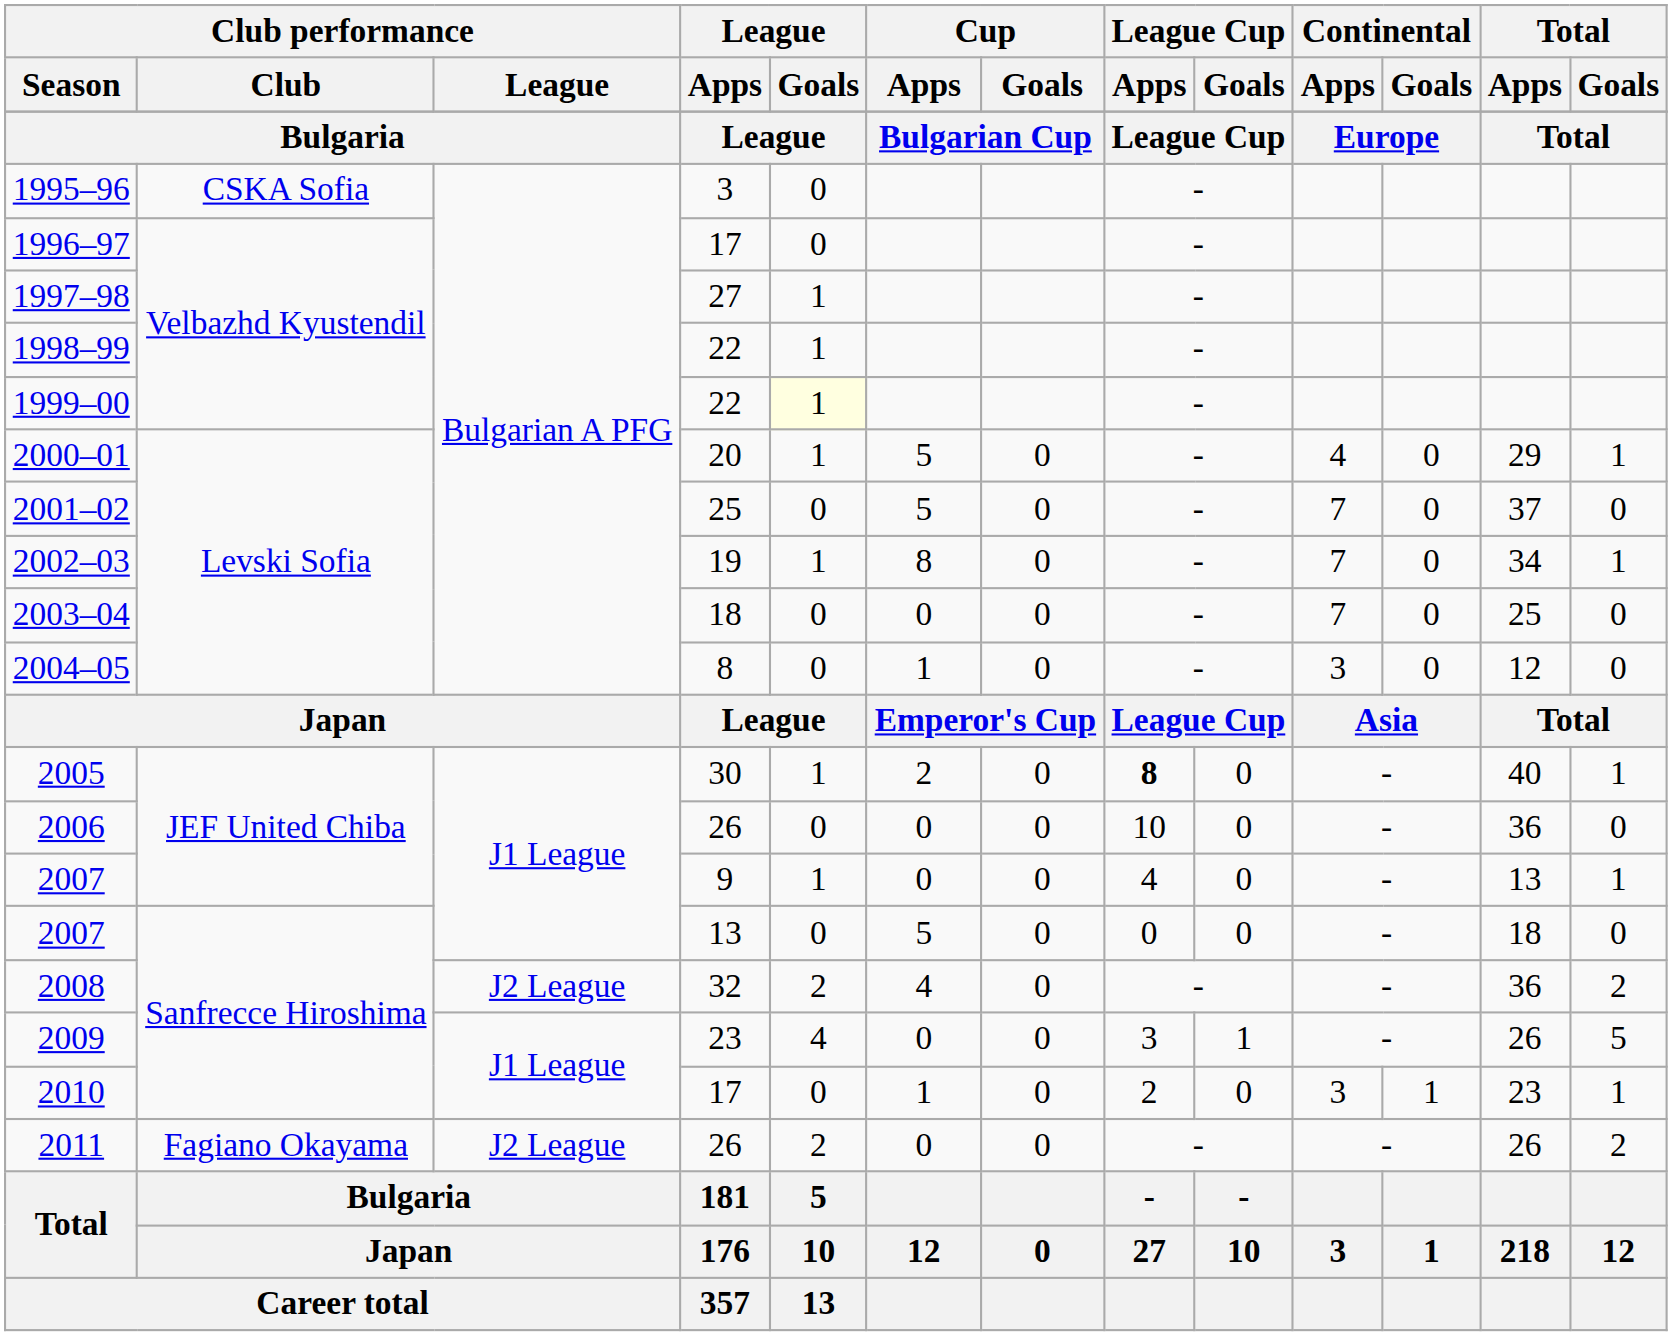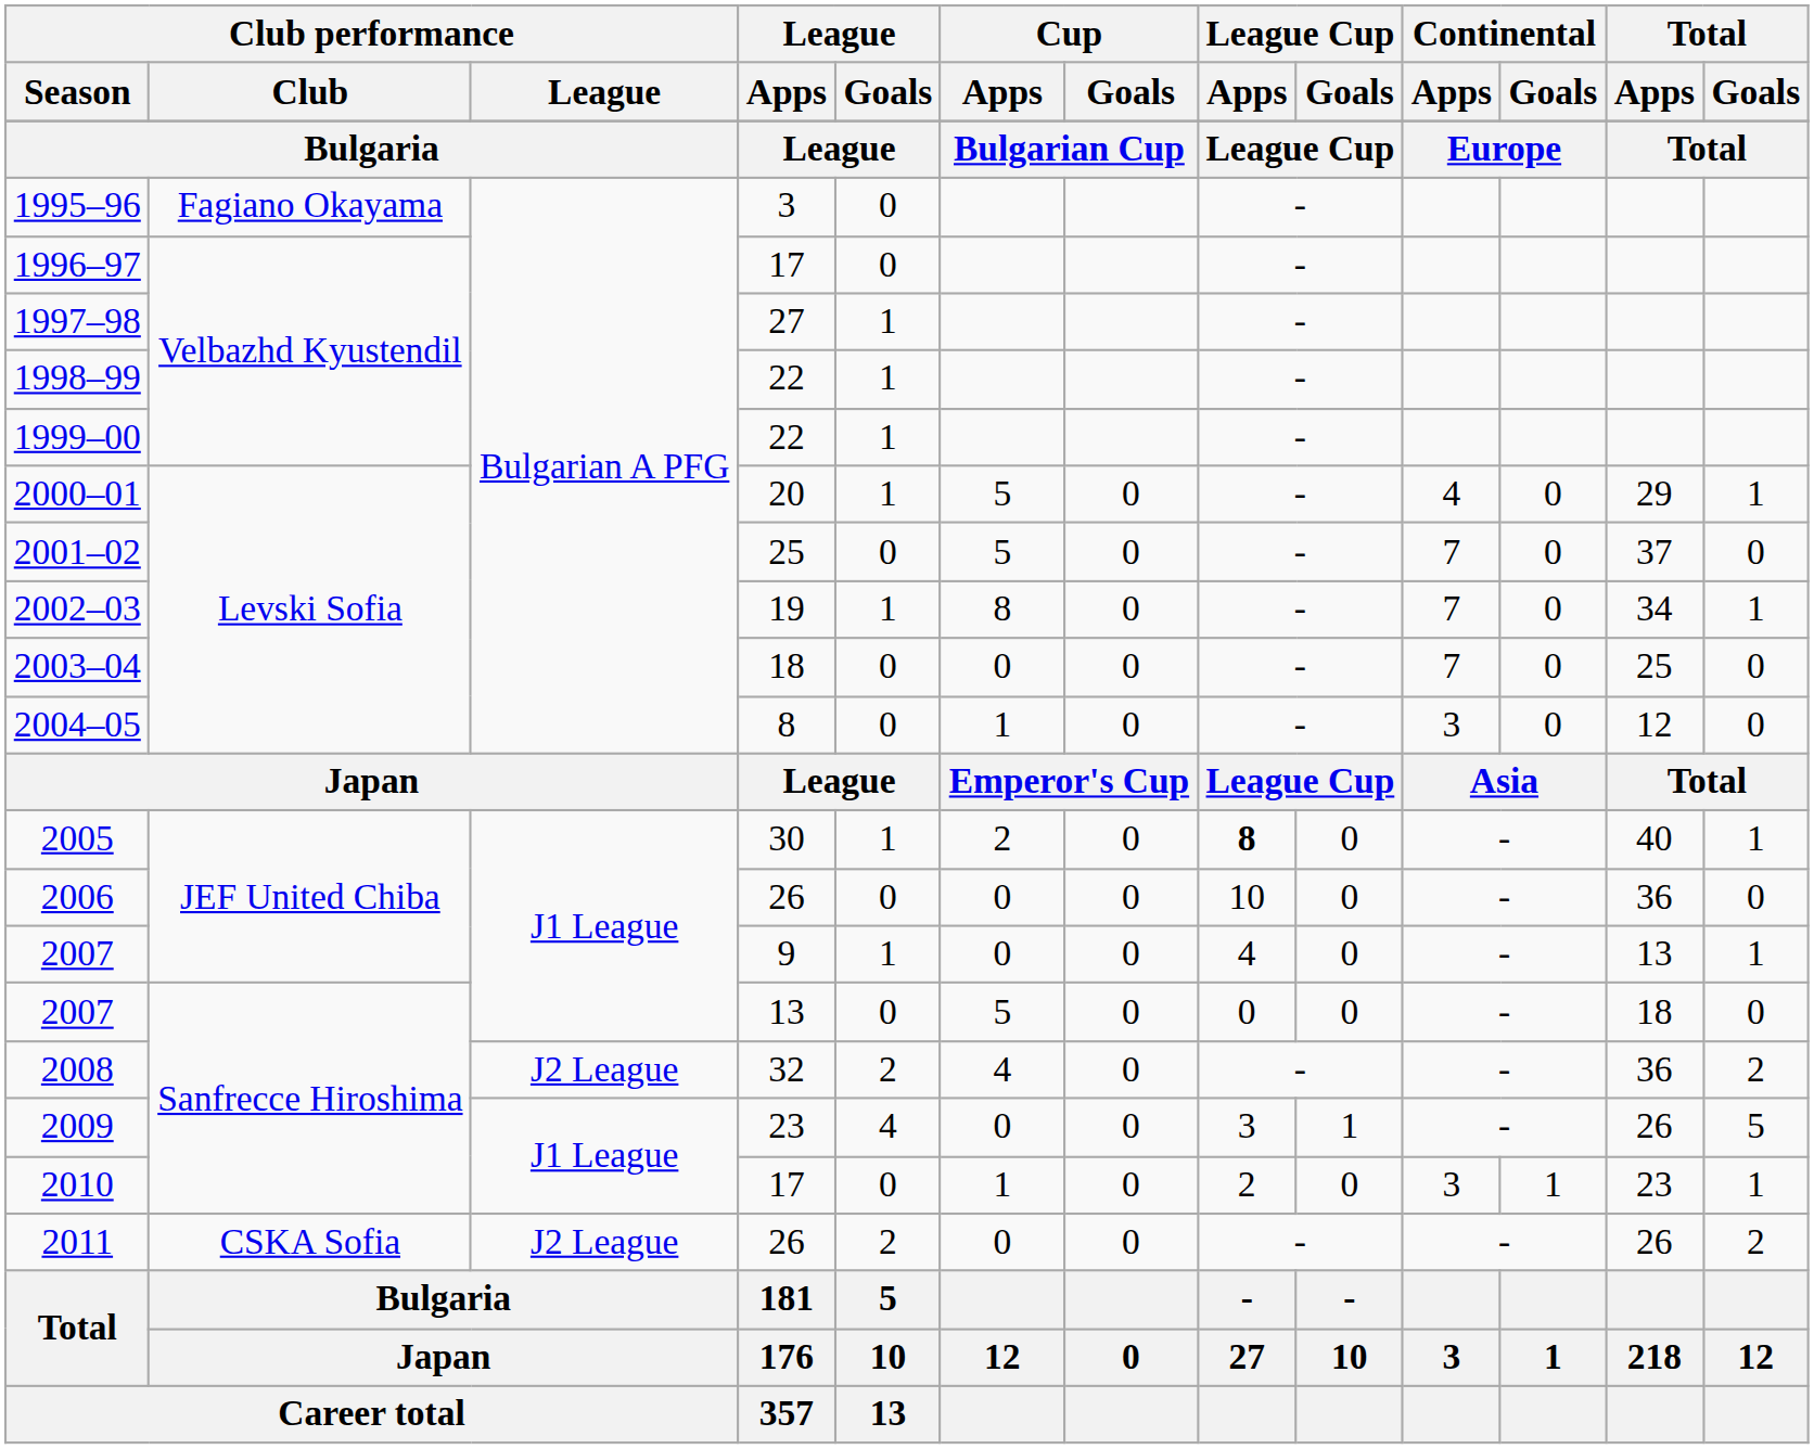1995–96 | Club performance / Club: CSKA Sofia -> Fagiano Okayama
1999–00 | League / Goals: lightyellow background -> no background
2011 | Club performance / Club: Fagiano Okayama -> CSKA Sofia
